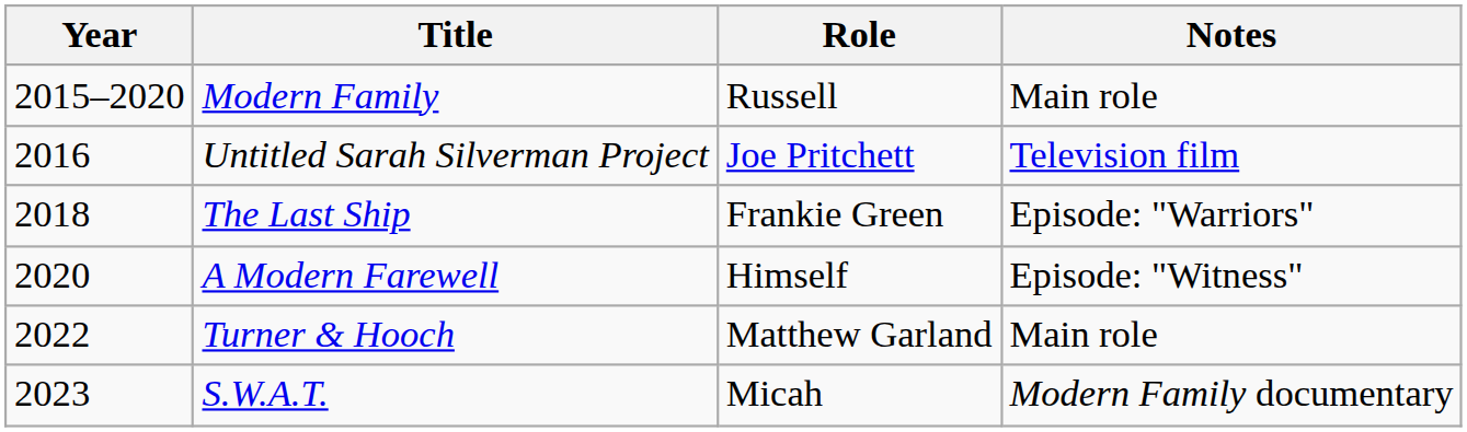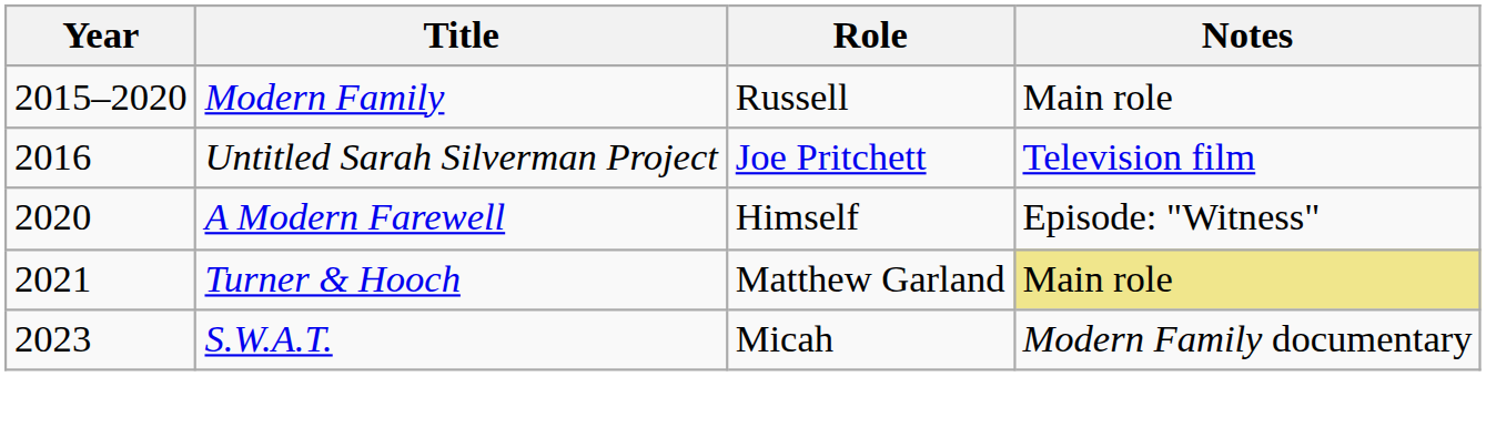- row: 2018 | The Last Ship | Frankie Green | Episode: "Warriors"
Turner & Hooch | Year: 2022 -> 2021
Turner & Hooch | Notes: no background -> khaki background
